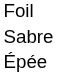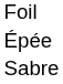rows swapped: Épée <-> Sabre
